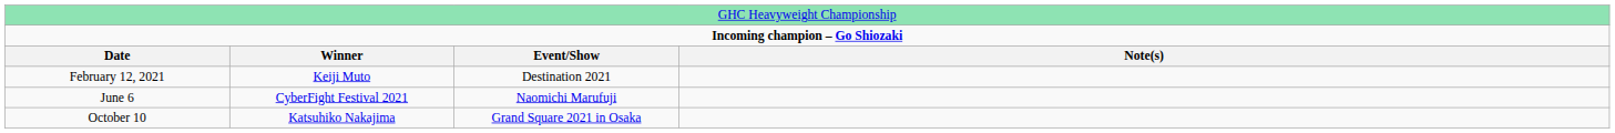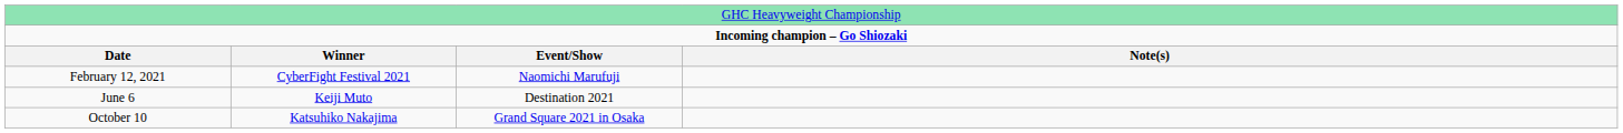February 12, 2021 | column 2: Keiji Muto -> CyberFight Festival 2021
February 12, 2021 | column 3: Destination 2021 -> Naomichi Marufuji
June 6 | column 2: CyberFight Festival 2021 -> Keiji Muto
June 6 | column 3: Naomichi Marufuji -> Destination 2021
